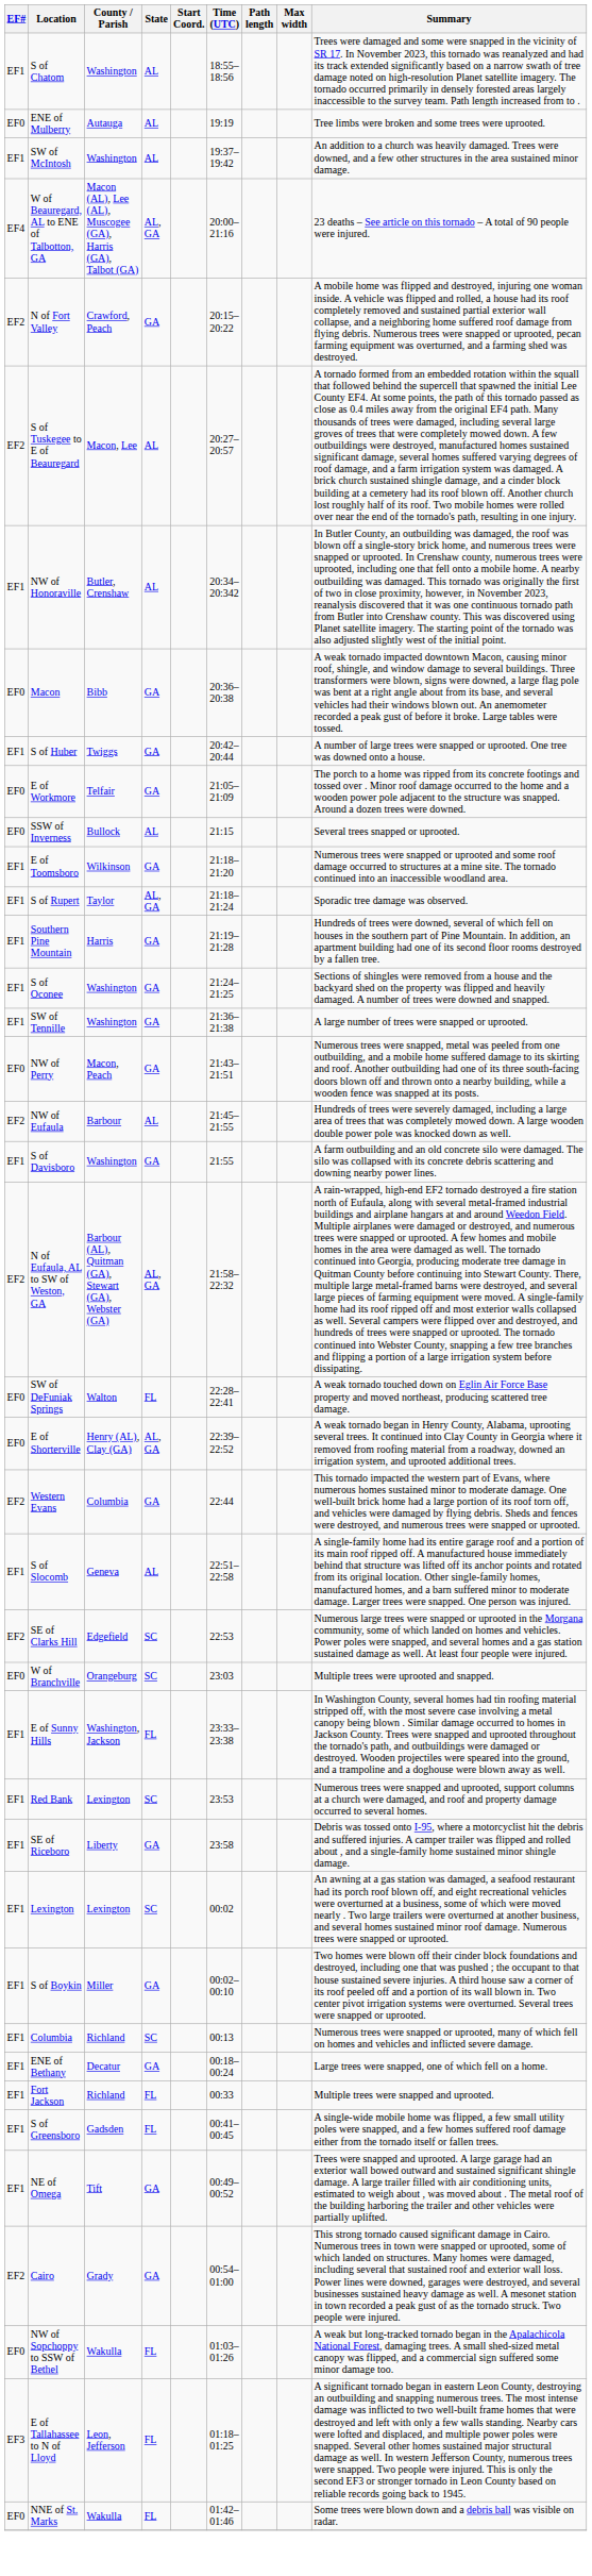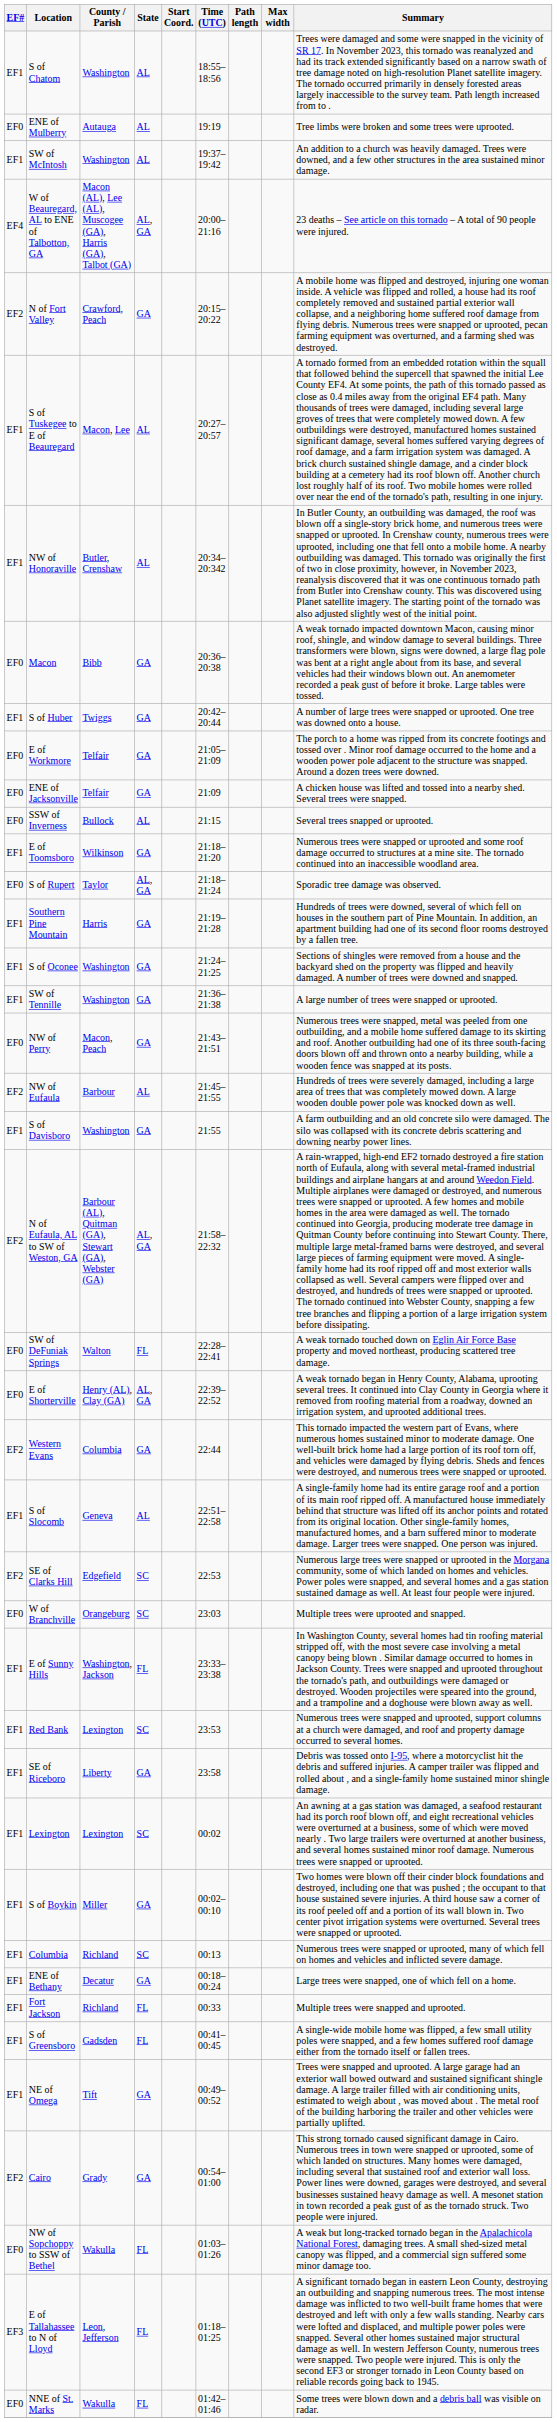S of Tuskegee to E of Beauregard | EF#: EF2 -> EF1
+ row: EF0 | ENE of Jacksonville | Telfair | GA | 21:09 | A chicken house was lifted and tossed into a nearby shed. Several trees were snapped.
S of Rupert | EF#: EF1 -> EF0
